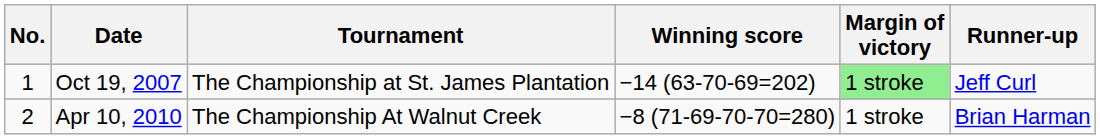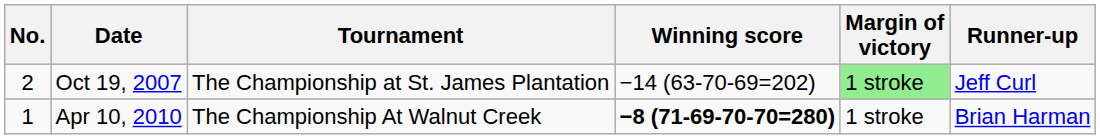Oct 19, 2007 | No.: 1 -> 2
Apr 10, 2010 | No.: 2 -> 1
Apr 10, 2010 | Winning score: normal -> bold
